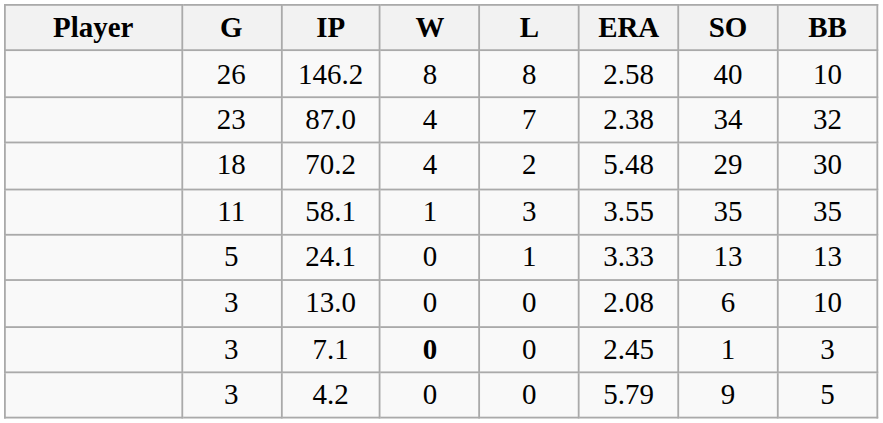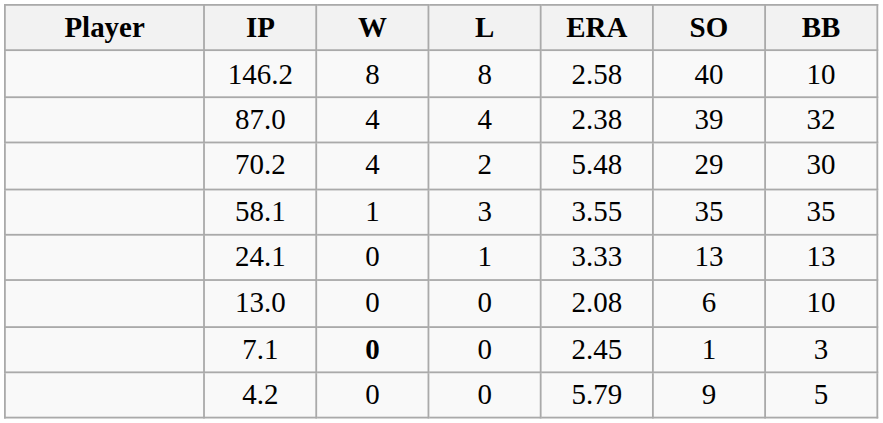- column: G | 26 | 23 | 18 | 11 | 5 | 3 | 3 | 3
87.0 | L: 7 -> 4
87.0 | SO: 34 -> 39
